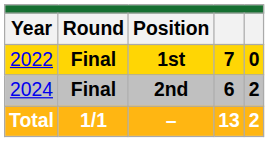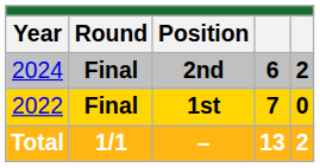rows swapped: 1st <-> 2nd
